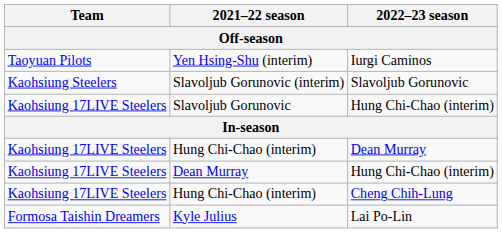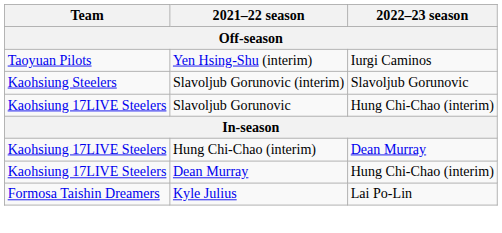- row: Kaohsiung 17LIVE Steelers | Hung Chi-Chao (interim) | Cheng Chih-Lung
